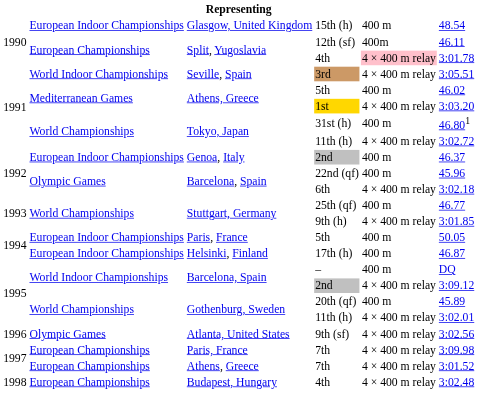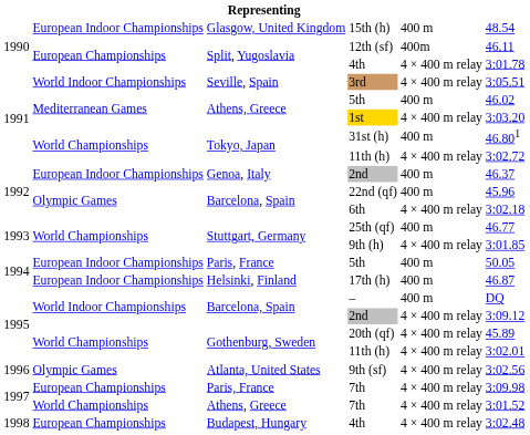Split, Yugoslavia / 4th | column 5: pink background -> no background
20th (qf) | column 5: 400 m -> 4 × 400 m relay
Athens, Greece / 7th | column 2: European Championships -> World Championships
